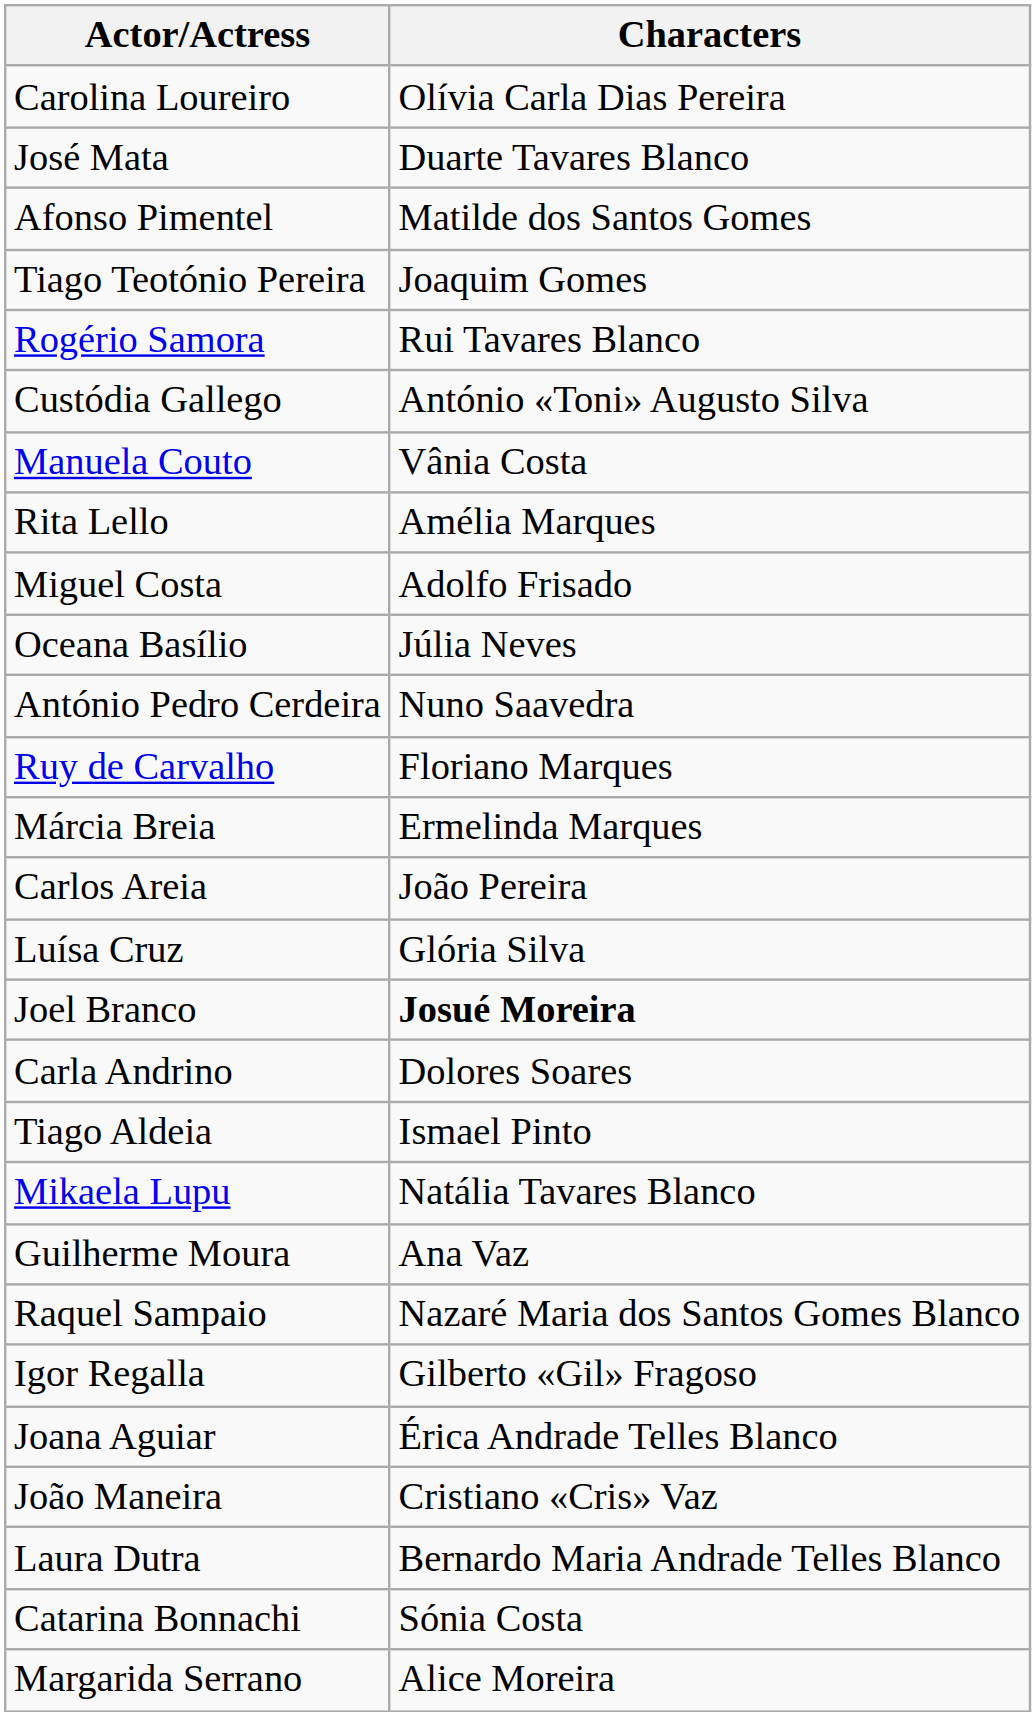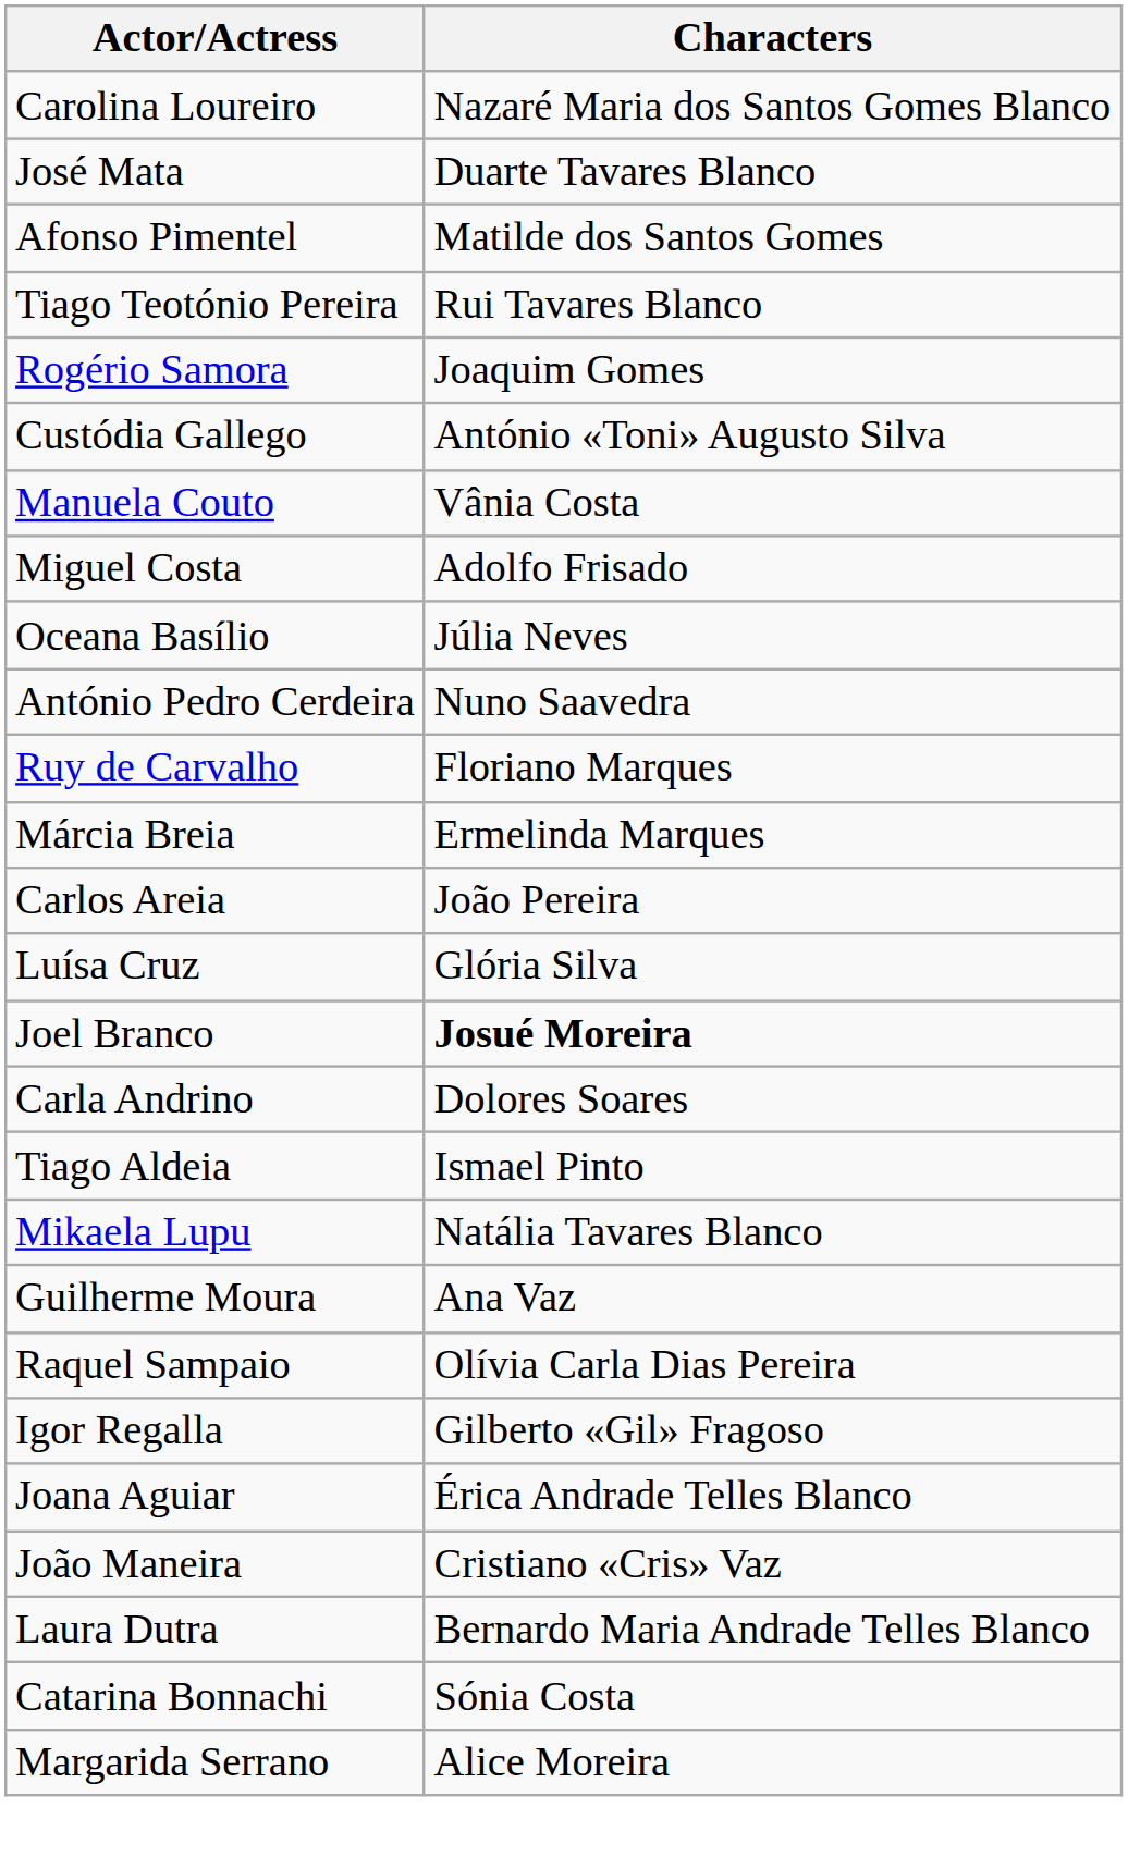Carolina Loureiro | Characters: Olívia Carla Dias Pereira -> Nazaré Maria dos Santos Gomes Blanco
Tiago Teotónio Pereira | Characters: Joaquim Gomes -> Rui Tavares Blanco
Rogério Samora | Characters: Rui Tavares Blanco -> Joaquim Gomes
- row: Rita Lello | Amélia Marques
Raquel Sampaio | Characters: Nazaré Maria dos Santos Gomes Blanco -> Olívia Carla Dias Pereira
